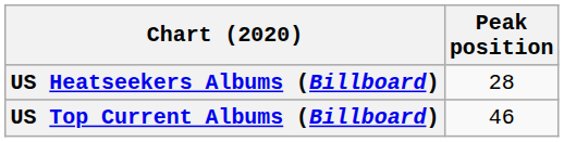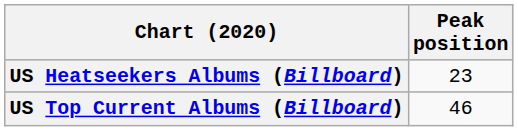US Heatseekers Albums (Billboard) | Peak position: 28 -> 23
